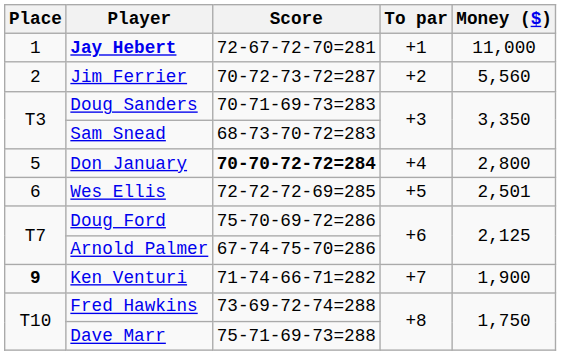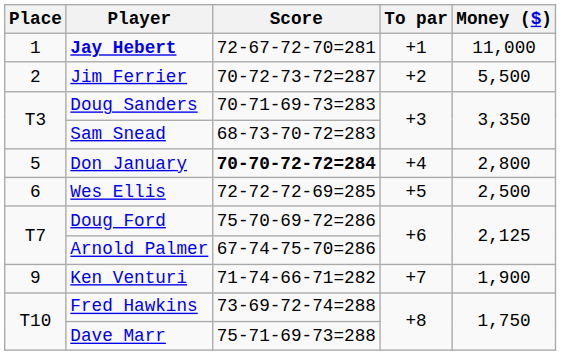Jim Ferrier | Money ($): 5,560 -> 5,500
Wes Ellis | Money ($): 2,501 -> 2,500
Ken Venturi | Place: bold -> normal
